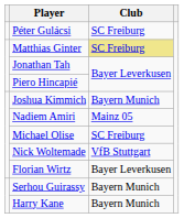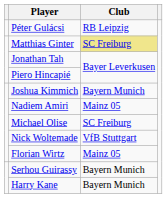Péter Gulácsi | Club: SC Freiburg -> RB Leipzig
Florian Wirtz | Club: Bayer Leverkusen -> Mainz 05
